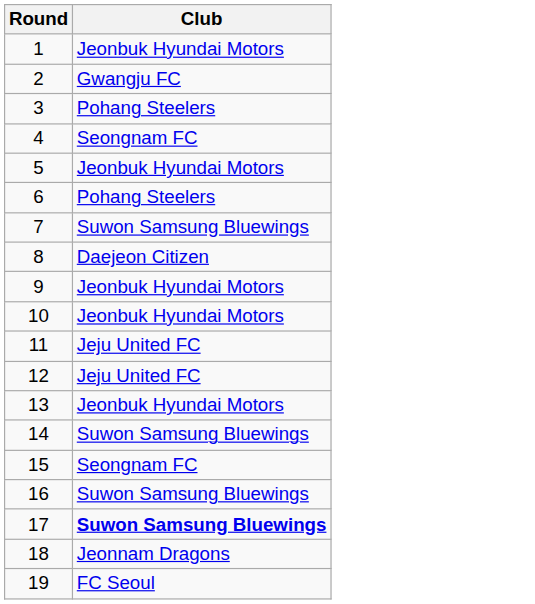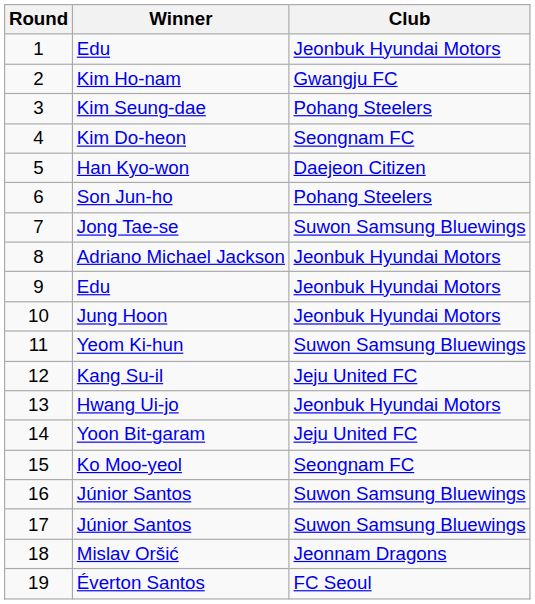+ column: Winner | Edu | Kim Ho-nam | Kim Seung-dae | Kim Do-heon | Han Kyo-won | Son Jun-ho | Jong Tae-se | Adriano Michael Jackson | Edu | Jung Hoon | Yeom Ki-hun | Kang Su-il | Hwang Ui-jo | Yoon Bit-garam | Ko Moo-yeol | Júnior Santos | Júnior Santos | Mislav Oršić | Éverton Santos
5 | Club: Jeonbuk Hyundai Motors -> Daejeon Citizen
8 | Club: Daejeon Citizen -> Jeonbuk Hyundai Motors
11 | Club: Jeju United FC -> Suwon Samsung Bluewings
14 | Club: Suwon Samsung Bluewings -> Jeju United FC
17 | Club: bold -> normal
